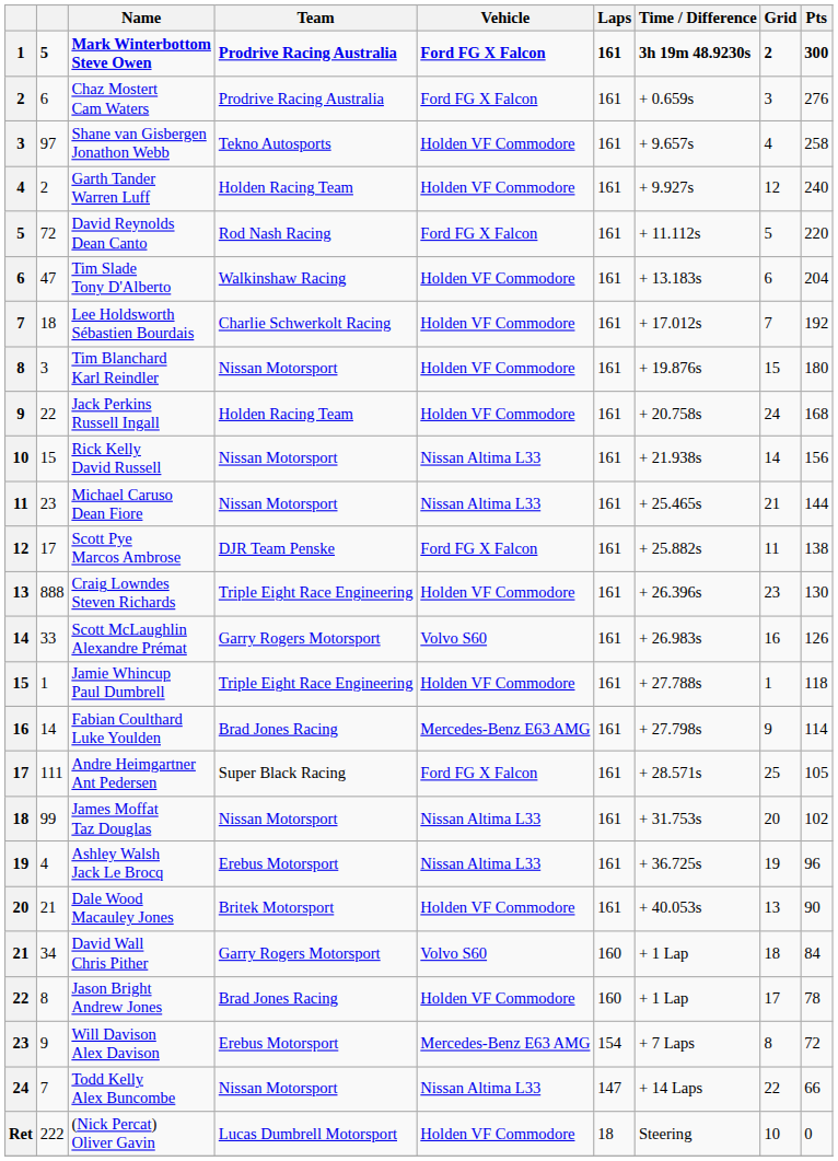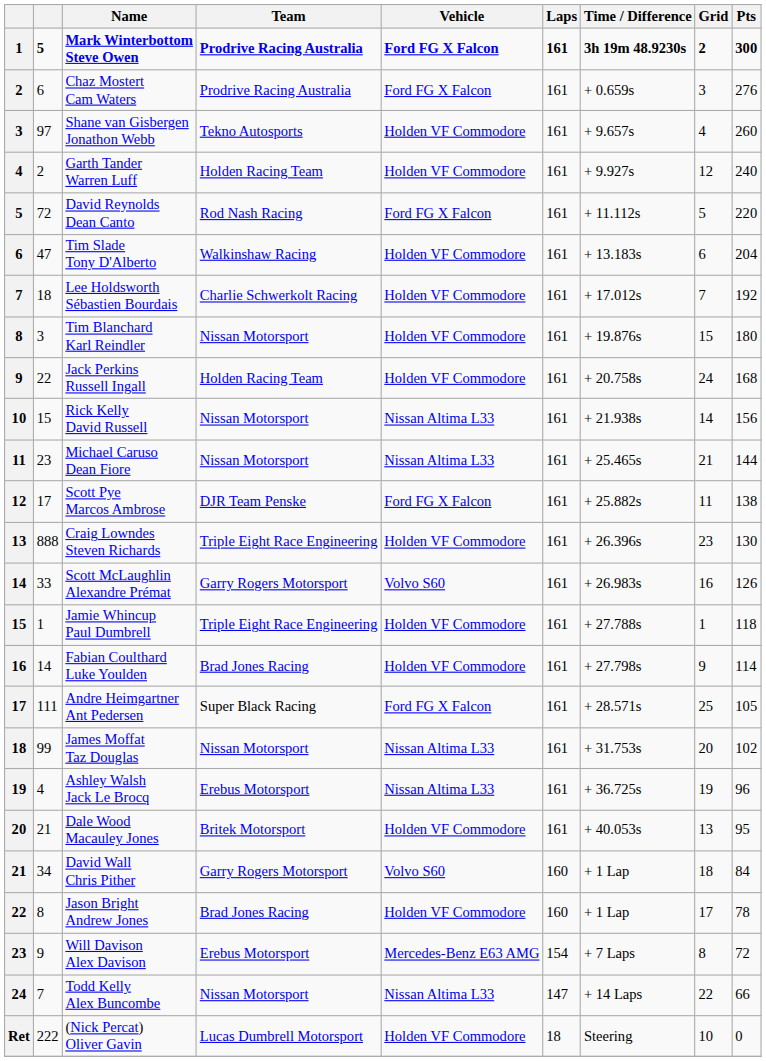Shane van Gisbergen Jonathon Webb | Pts: 258 -> 260
Fabian Coulthard Luke Youlden | Vehicle: Mercedes-Benz E63 AMG -> Holden VF Commodore
Dale Wood Macauley Jones | Pts: 90 -> 95
